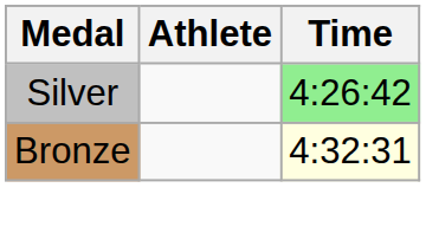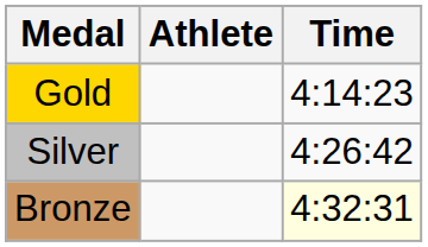+ row: Gold | 4:14:23
Silver | Time: lightgreen background -> no background
